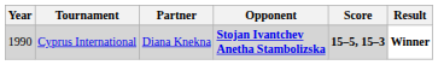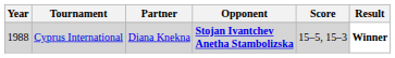Cyprus International | Year: 1990 -> 1988
Cyprus International | Score: bold -> normal
